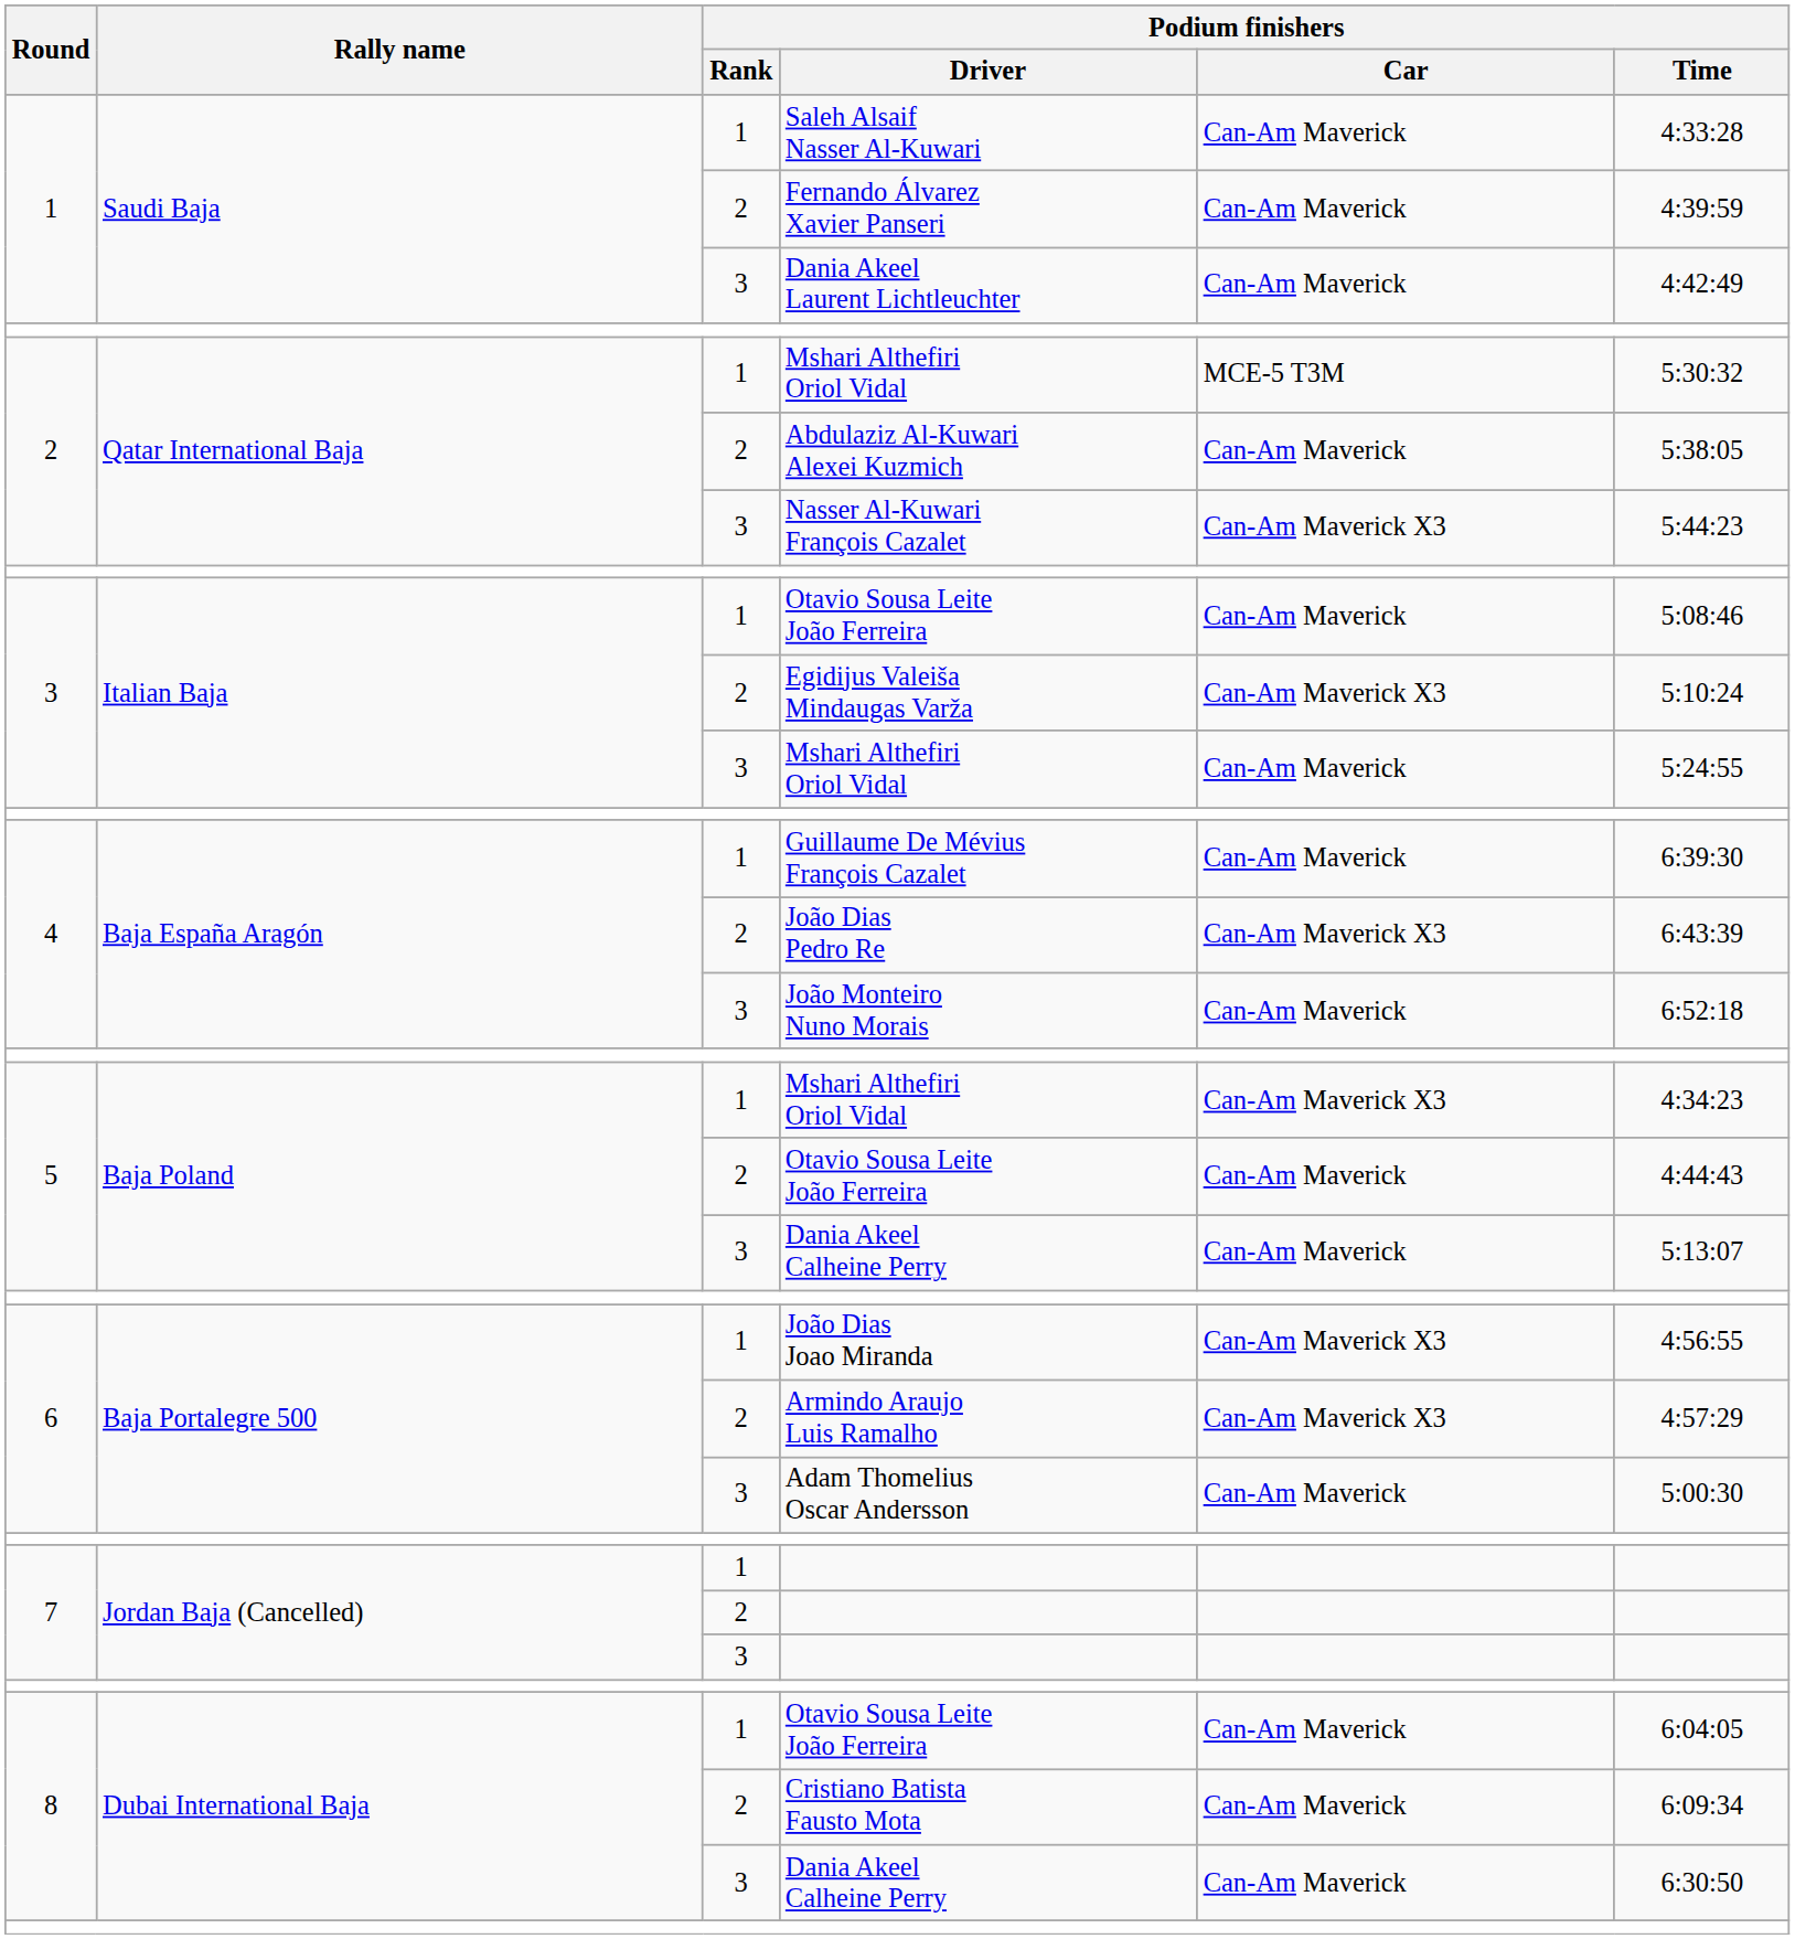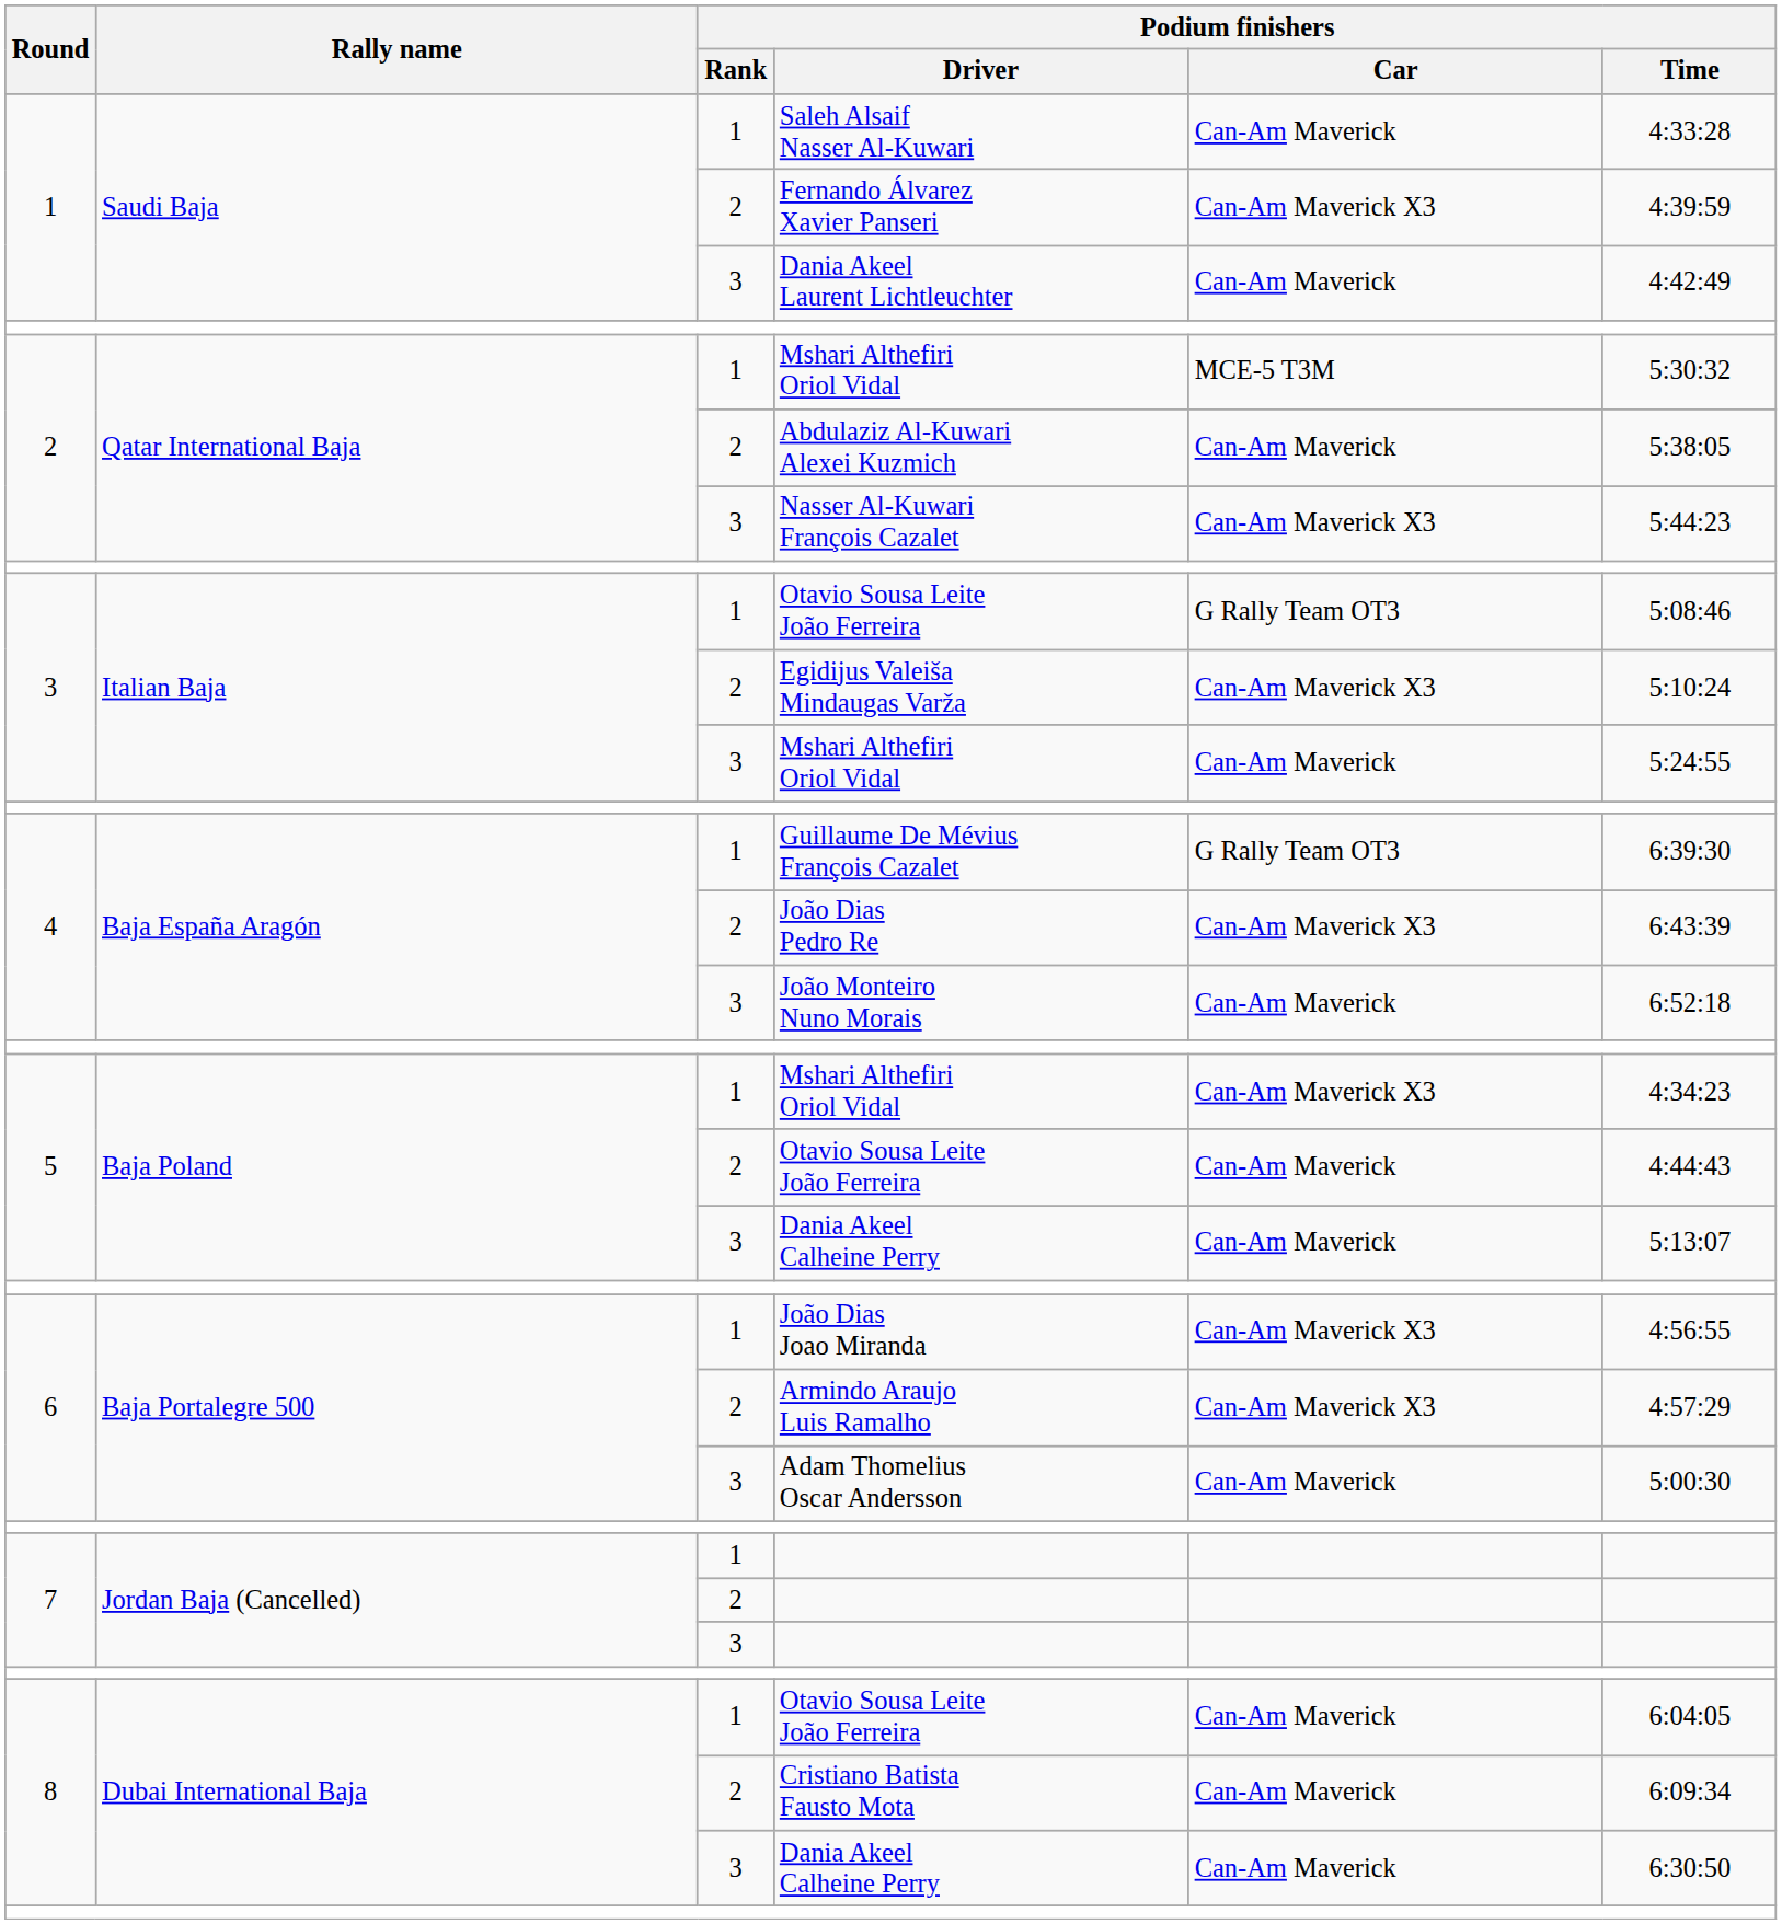Fernando Álvarez Xavier Panseri | Podium finishers / Car: Can-Am Maverick -> Can-Am Maverick X3
3 / Otavio Sousa Leite João Ferreira | Podium finishers / Car: Can-Am Maverick -> G Rally Team OT3
Guillaume De Mévius François Cazalet | Podium finishers / Car: Can-Am Maverick -> G Rally Team OT3
